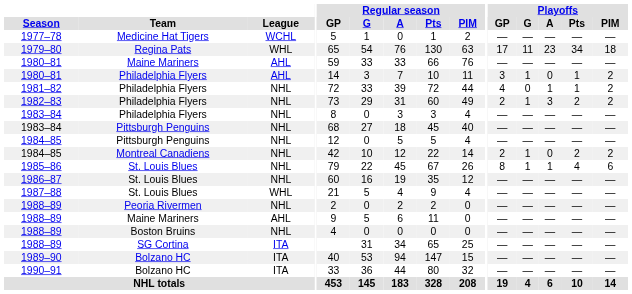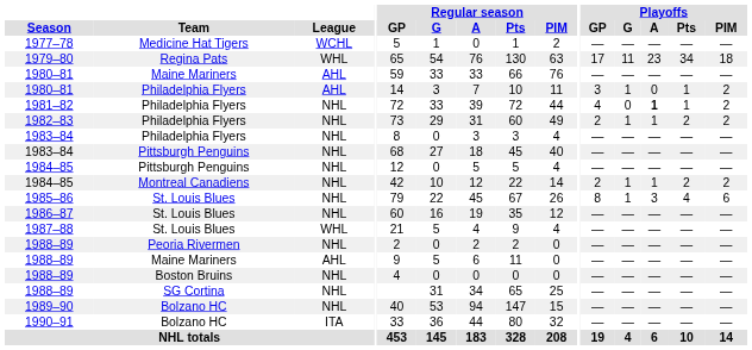1981–82 | Playoffs / A: normal -> bold
1982–83 | Playoffs / A: 3 -> 1
1984–85 / Montreal Canadiens | Playoffs / A: 0 -> 1
1985–86 | Playoffs / A: 1 -> 3
1988–89 / SG Cortina | League: ITA -> NHL
1989–90 | League: ITA -> NHL
